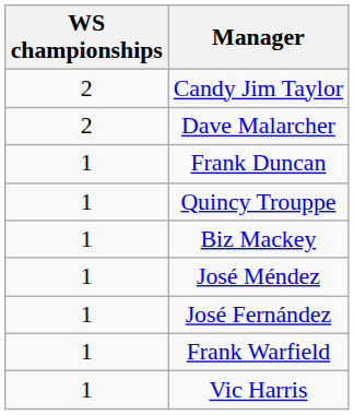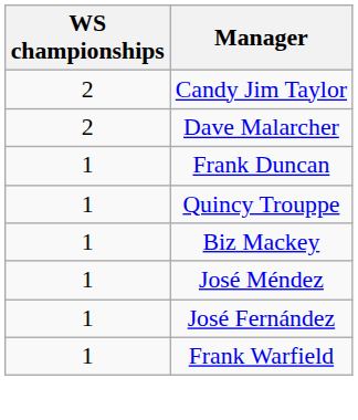- row: 1 | Vic Harris
